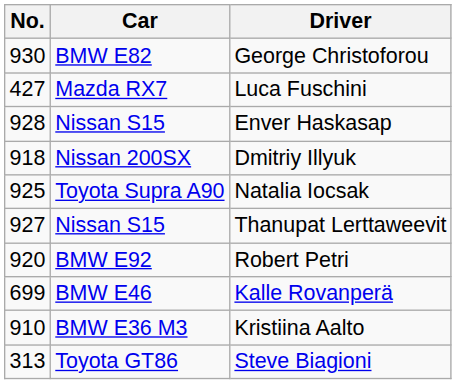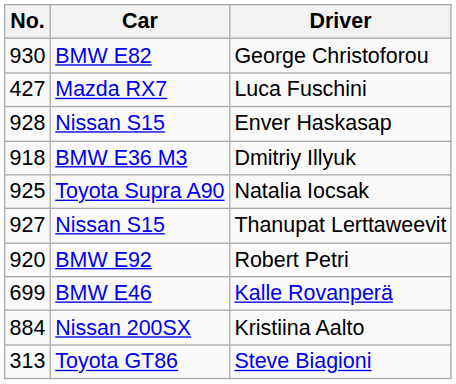Dmitriy Illyuk | Car: Nissan 200SX -> BMW E36 M3
Kristiina Aalto | No.: 910 -> 884
Kristiina Aalto | Car: BMW E36 M3 -> Nissan 200SX
